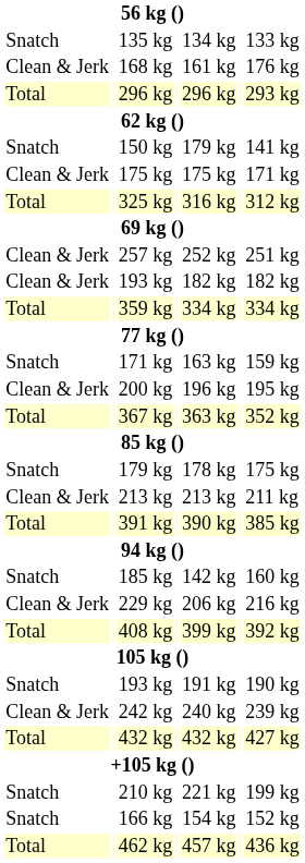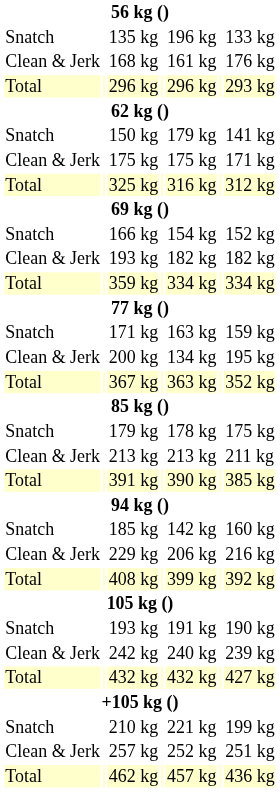135 kg | column 5: 134 kg -> 196 kg
rows swapped: 166 kg <-> 257 kg
200 kg | column 5: 196 kg -> 134 kg
